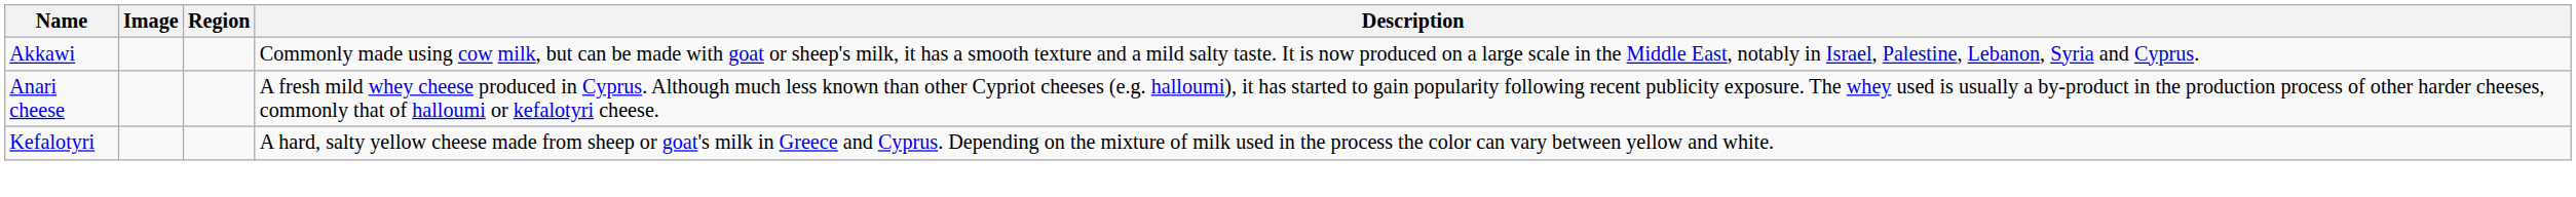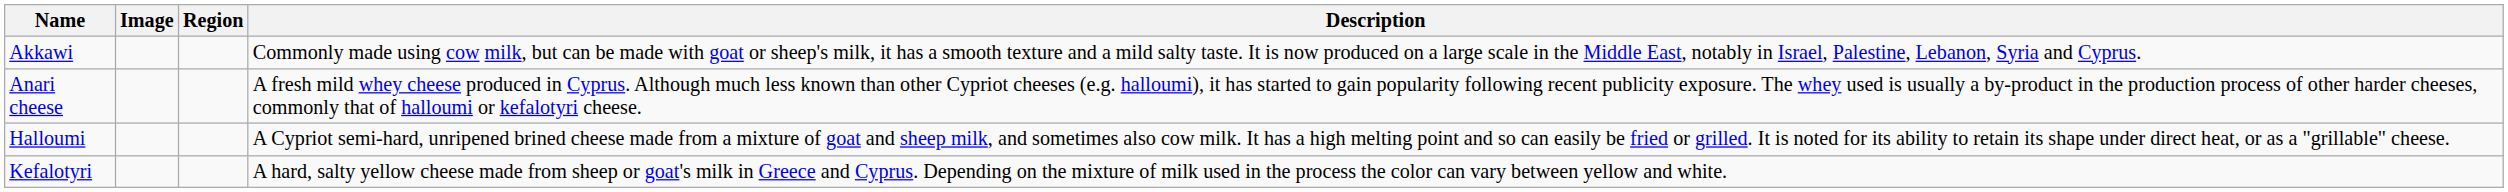+ row: Halloumi | A Cypriot semi-hard, unripened brined cheese made from a mixture of goat and sheep milk, and sometimes also cow milk. It has a high melting point and so can easily be fried or grilled. It is noted for its ability to retain its shape under direct heat, or as a "grillable" cheese.
